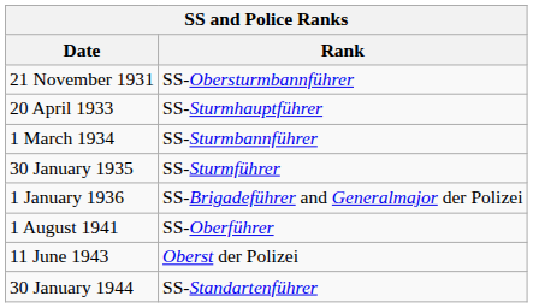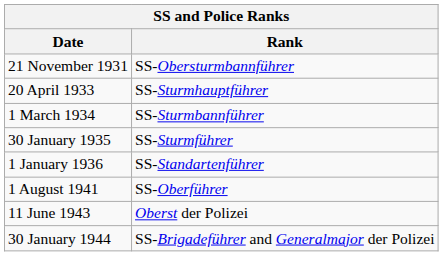1 January 1936 | Rank: SS-Brigadeführer and Generalmajor der Polizei -> SS-Standartenführer
30 January 1944 | Rank: SS-Standartenführer -> SS-Brigadeführer and Generalmajor der Polizei
